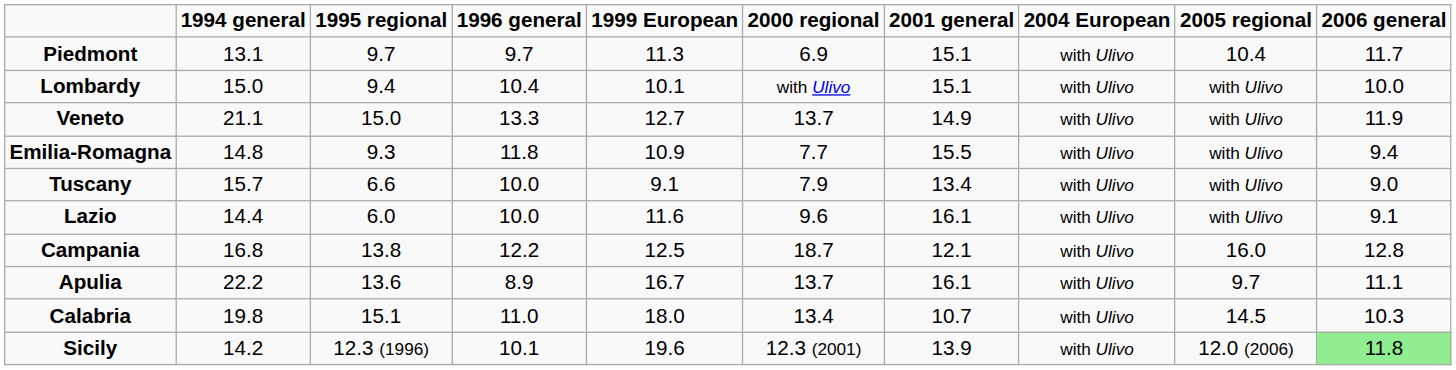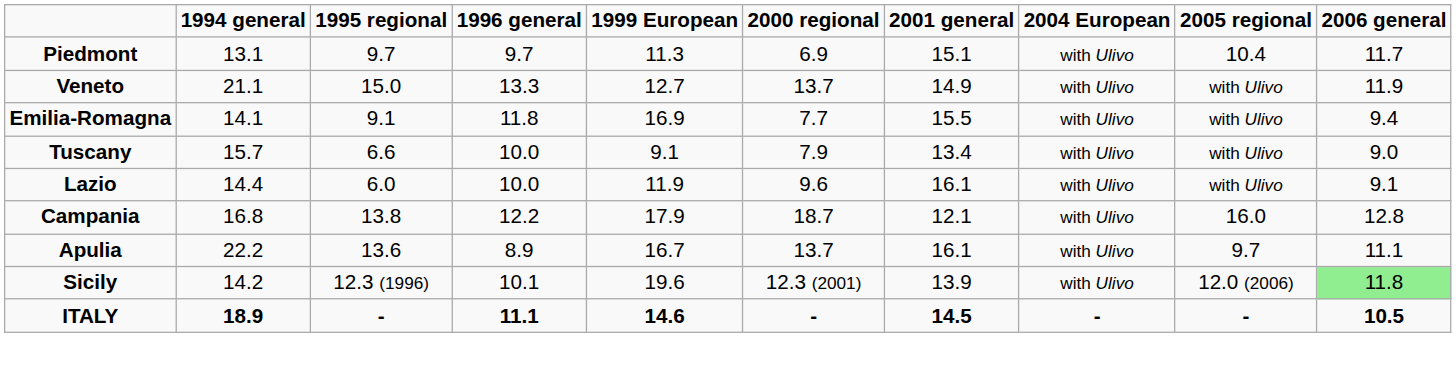- row: Lombardy | 15.0 | 9.4 | 10.4 | 10.1 | with Ulivo | 15.1 | with Ulivo | with Ulivo | 10.0
Emilia-Romagna | 1994 general: 14.8 -> 14.1
Emilia-Romagna | 1995 regional: 9.3 -> 9.1
Emilia-Romagna | 1999 European: 10.9 -> 16.9
Lazio | 1999 European: 11.6 -> 11.9
Campania | 1999 European: 12.5 -> 17.9
- row: Calabria | 19.8 | 15.1 | 11.0 | 18.0 | 13.4 | 10.7 | with Ulivo | 14.5 | 10.3
+ row: ITALY | 18.9 | - | 11.1 | 14.6 | - | 14.5 | - | - | 10.5
